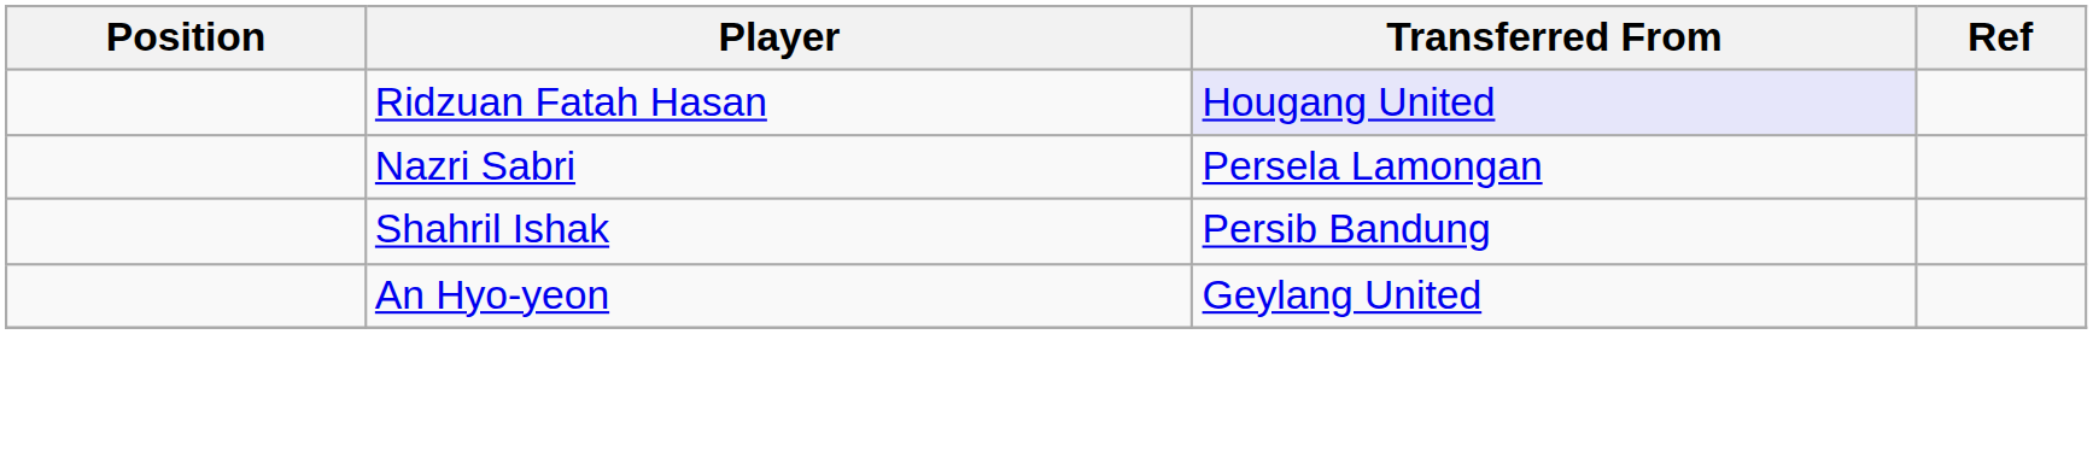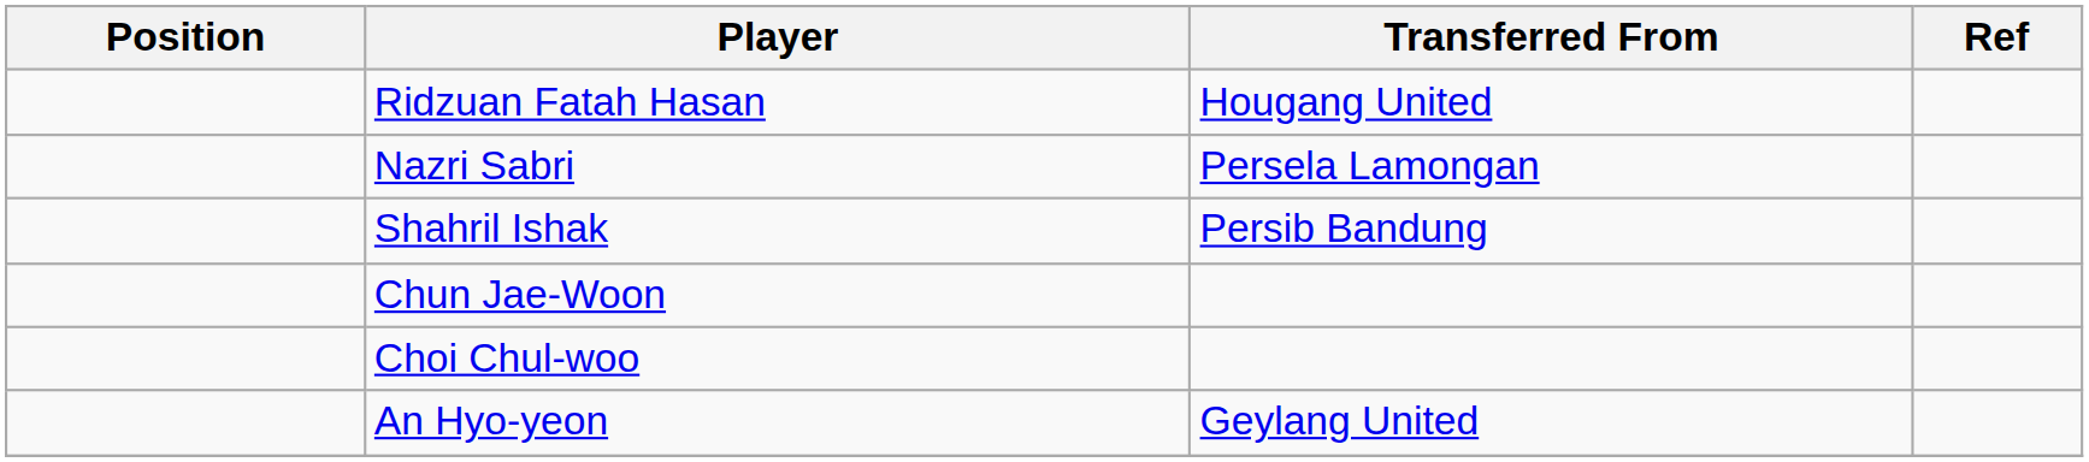Ridzuan Fatah Hasan | Transferred From: lavender background -> no background
+ row: Chun Jae-Woon
+ row: Choi Chul-woo
